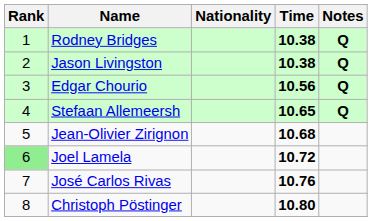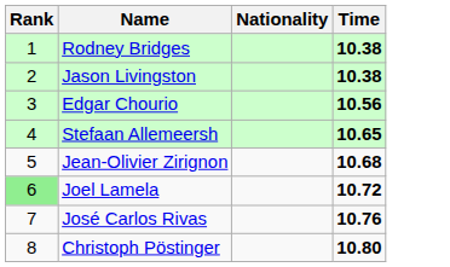- column: Notes | Q | Q | Q | Q
